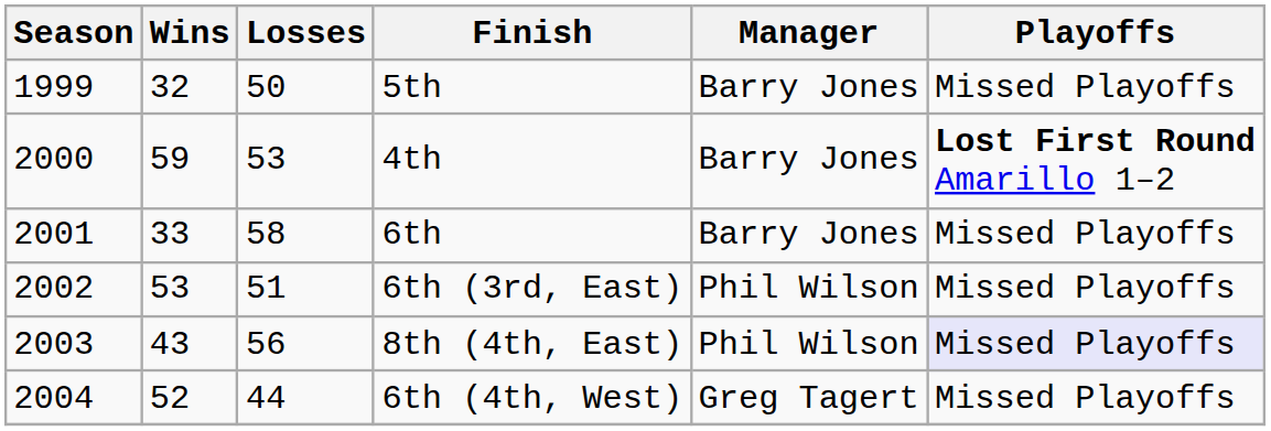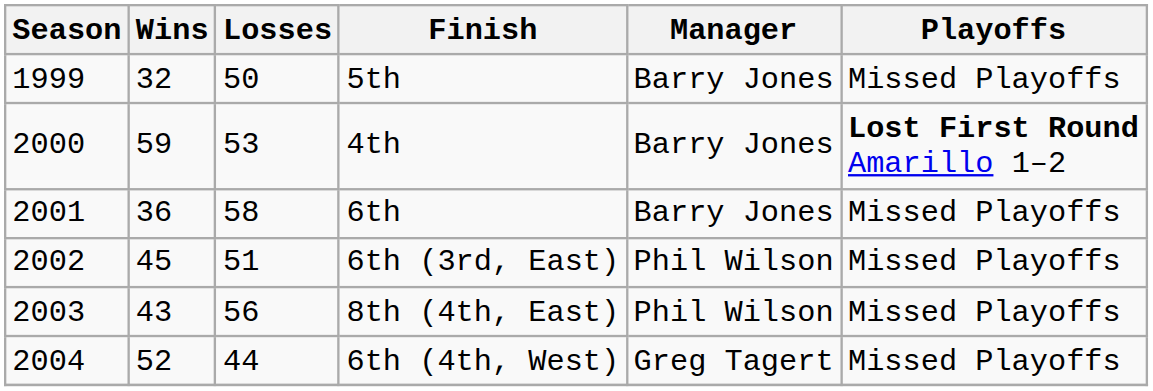6th | Wins: 33 -> 36
6th (3rd, East) | Wins: 53 -> 45
8th (4th, East) | Playoffs: lavender background -> no background
